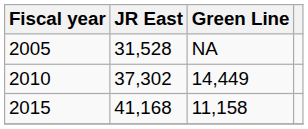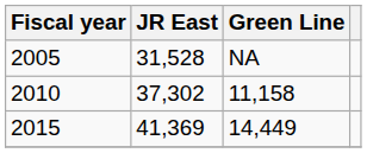2010 | Green Line: 14,449 -> 11,158
2015 | JR East: 41,168 -> 41,369
2015 | Green Line: 11,158 -> 14,449
